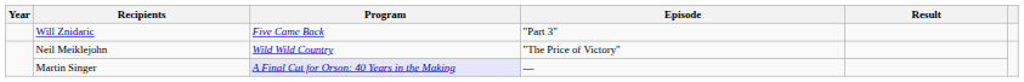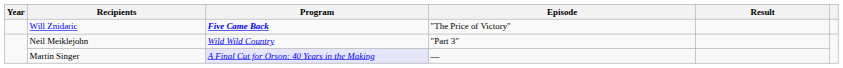Will Znidaric | Program: normal -> bold
Will Znidaric | Episode: "Part 3" -> "The Price of Victory"
Neil Meiklejohn | Episode: "The Price of Victory" -> "Part 3"
